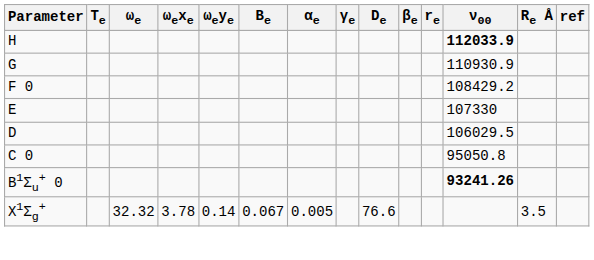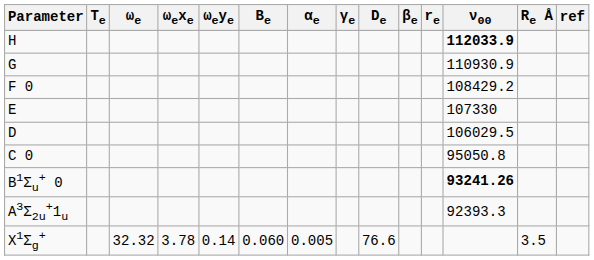+ row: A3Σ2u+1u | 92393.3
X1Σg+ | Be: 0.067 -> 0.060
